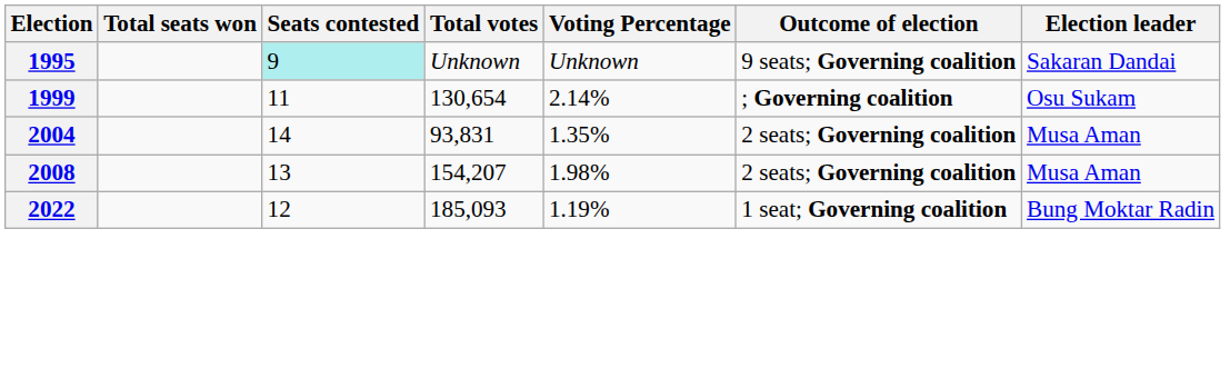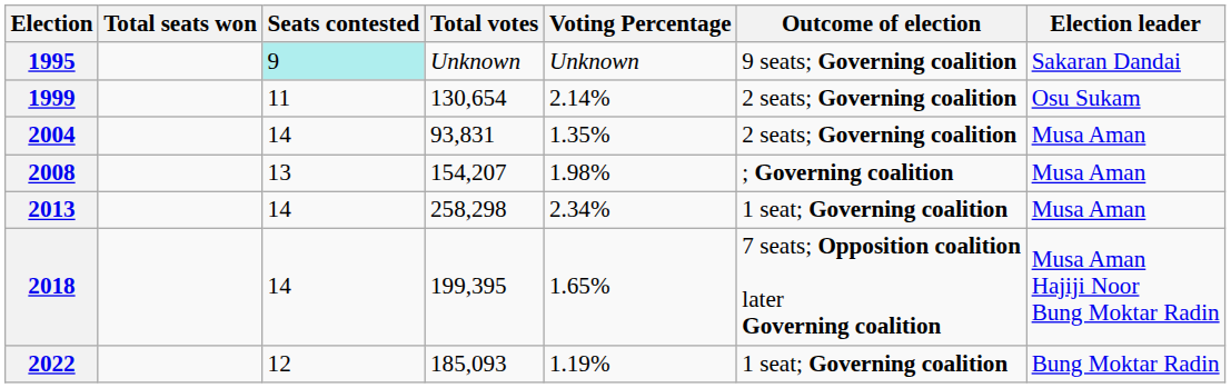1999 | Outcome of election: ; Governing coalition -> 2 seats; Governing coalition
2008 | Outcome of election: 2 seats; Governing coalition -> ; Governing coalition
+ row: 2013 | 14 | 258,298 | 2.34% | 1 seat; Governing coalition | Musa Aman
+ row: 2018 | 14 | 199,395 | 1.65% | 7 seats; Opposition coalition later Governing coalition | Musa Aman Hajiji Noor Bung Moktar Radin
